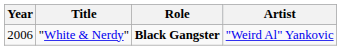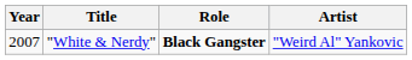"White & Nerdy" | Year: 2006 -> 2007
